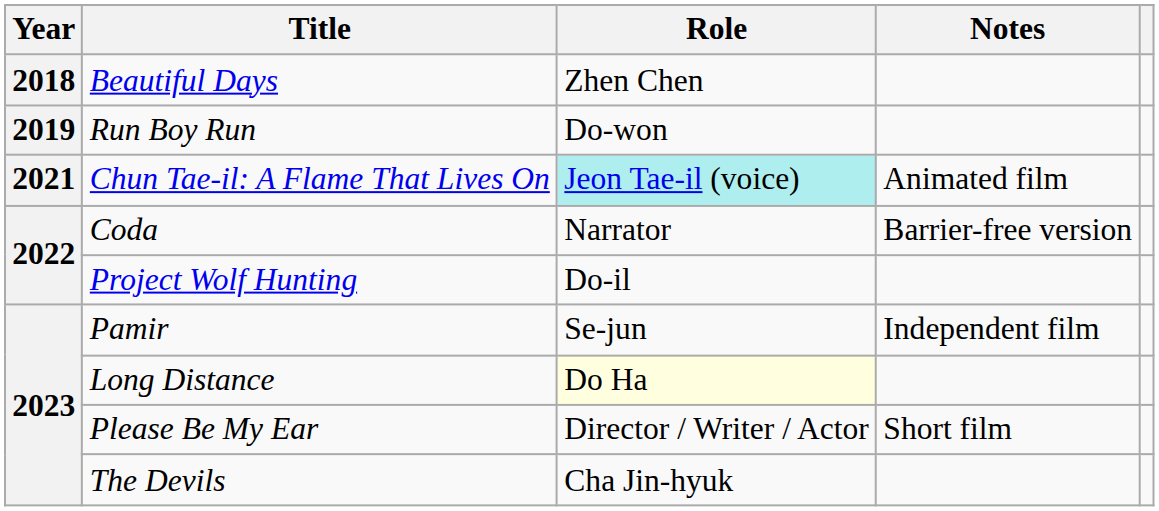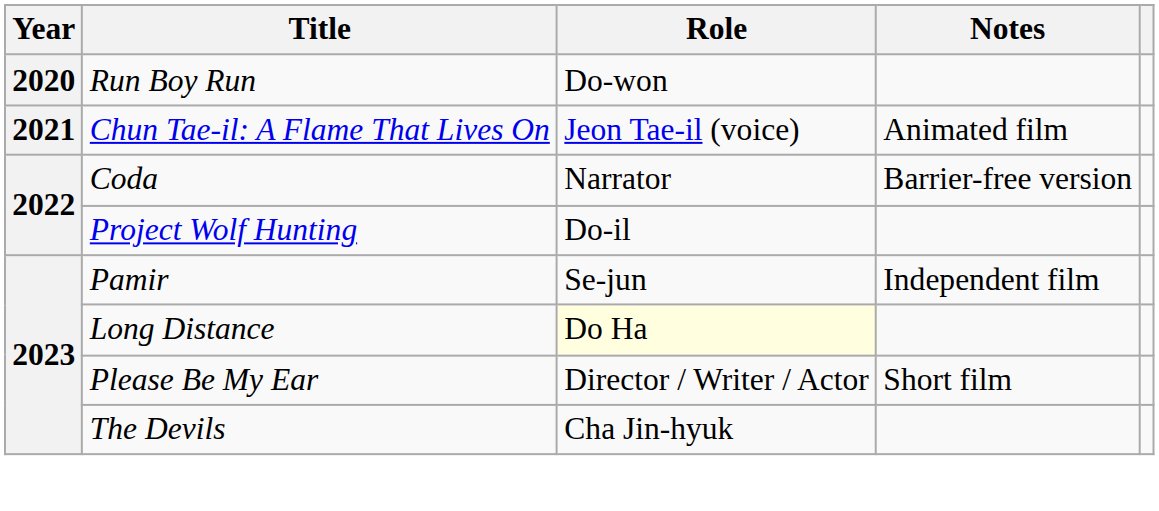- row: 2018 | Beautiful Days | Zhen Chen
Run Boy Run | Year: 2019 -> 2020
Chun Tae-il: A Flame That Lives On | Role: paleturquoise background -> no background
